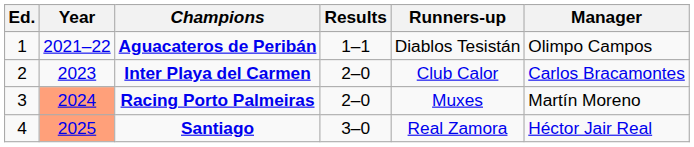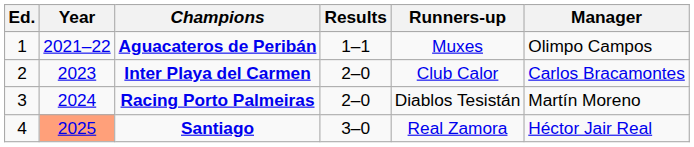Aguacateros de Peribán | Runners-up: Diablos Tesistán -> Muxes
Racing Porto Palmeiras | Year: lightsalmon background -> no background
Racing Porto Palmeiras | Runners-up: Muxes -> Diablos Tesistán
